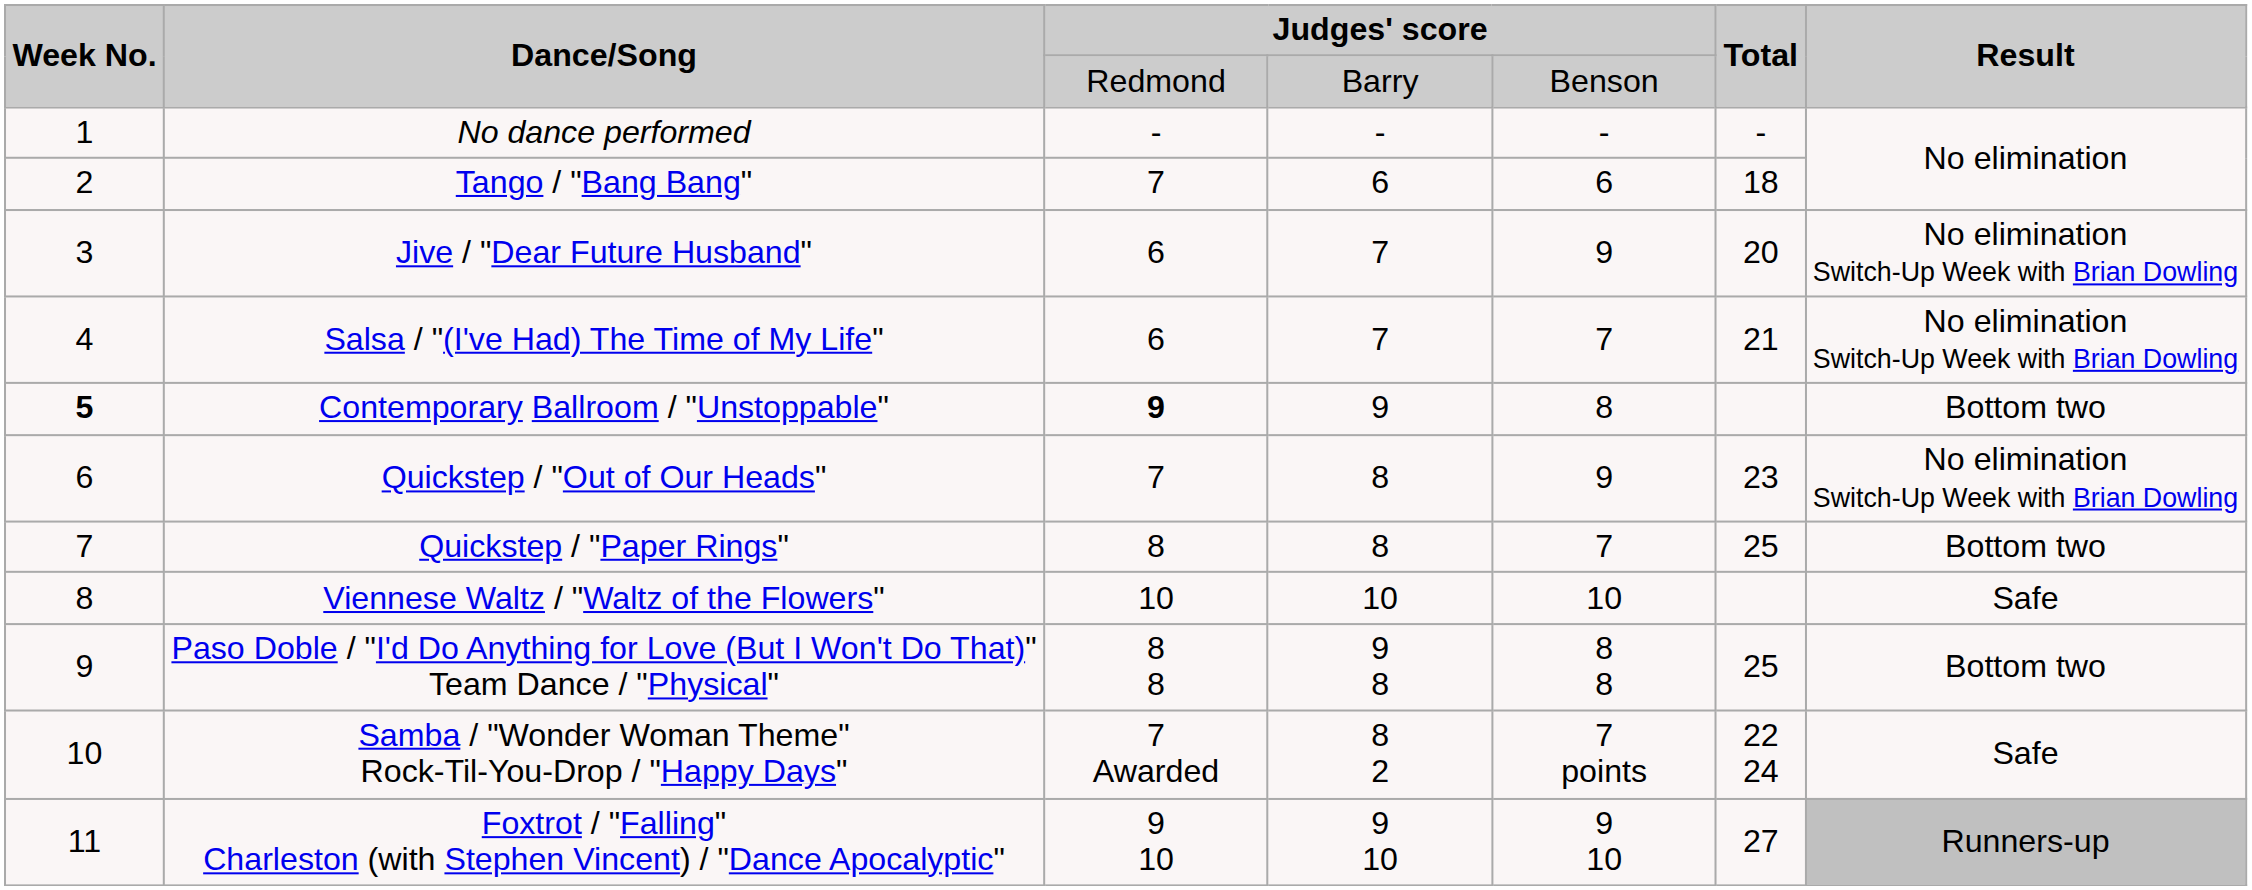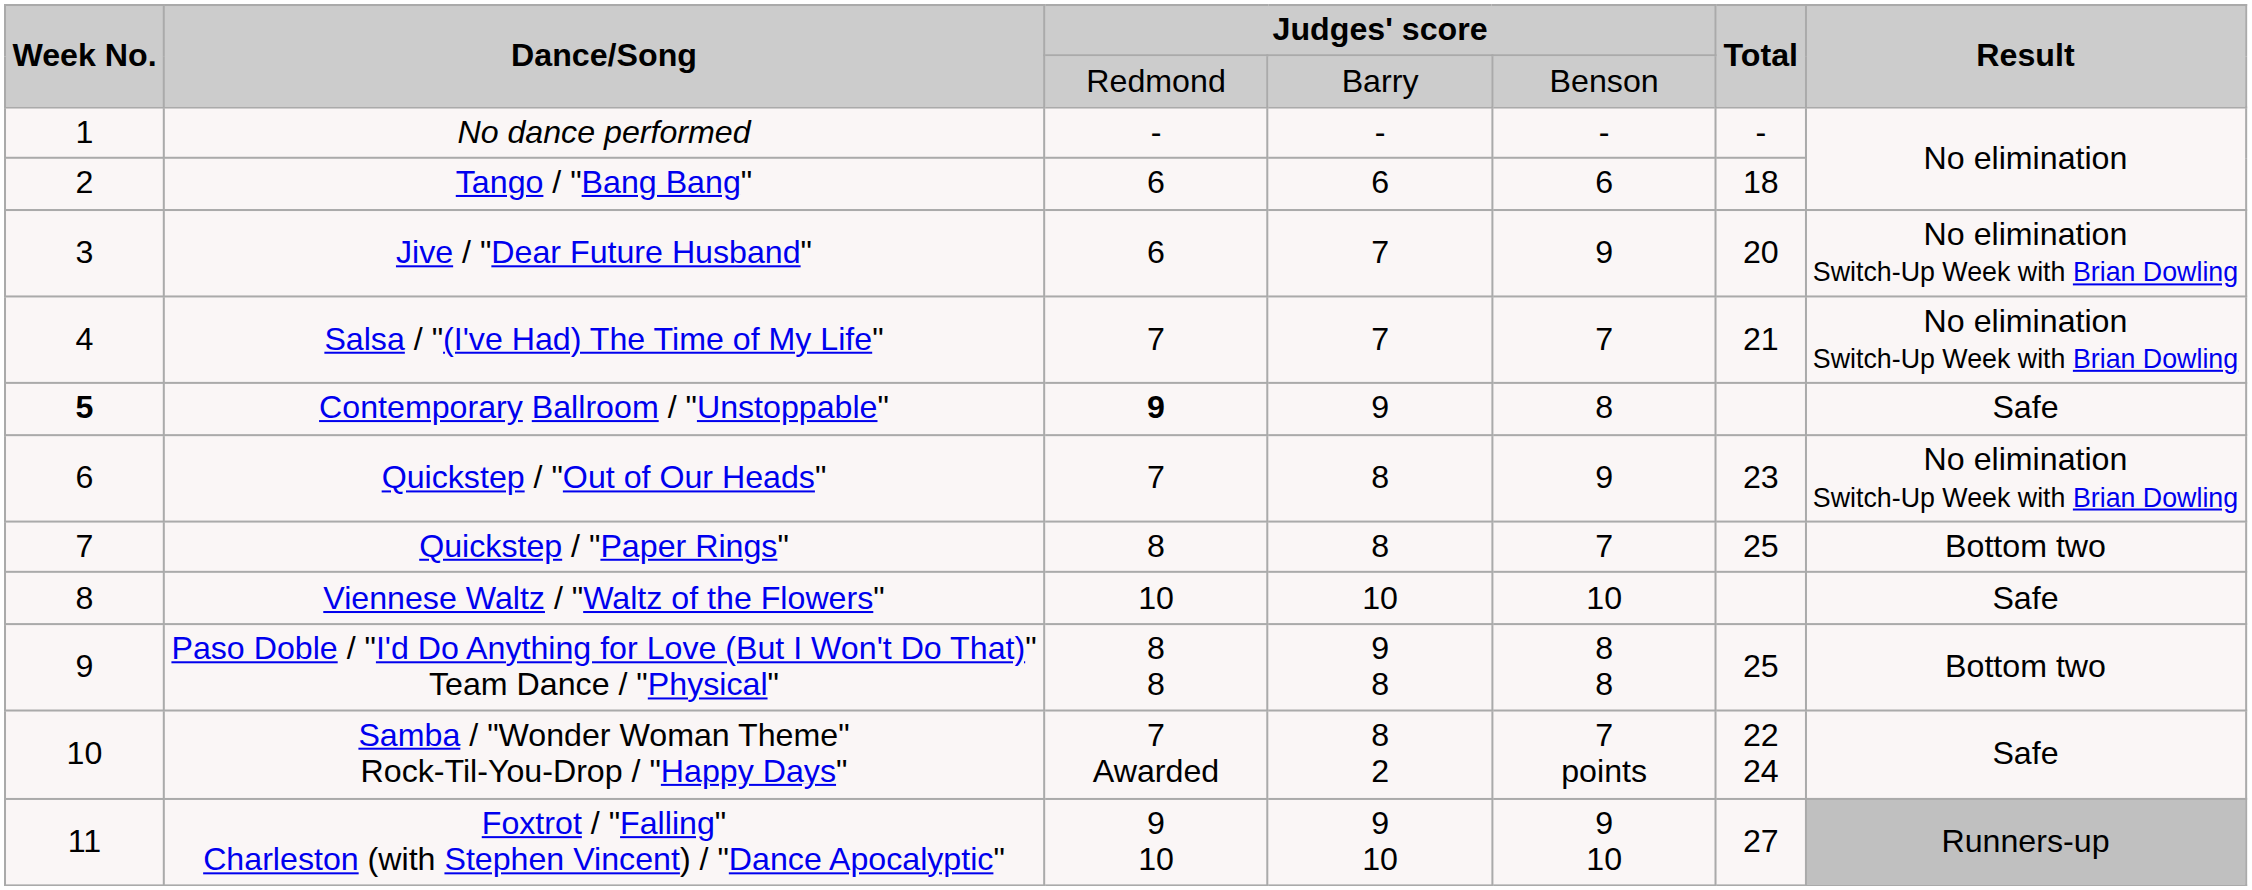Tango / "Bang Bang" | column 3: 7 -> 6
Salsa / "(I've Had) The Time of My Life" | column 3: 6 -> 7
Contemporary Ballroom / "Unstoppable" | Result: Bottom two -> Safe
